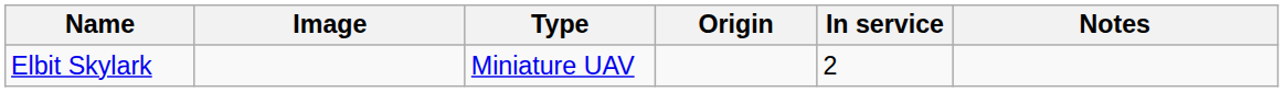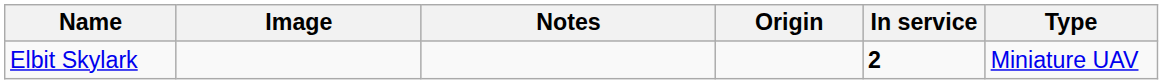columns swapped: Type <-> Notes
Elbit Skylark | In service: normal -> bold
